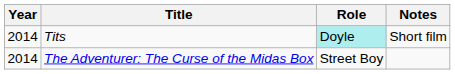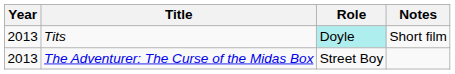Tits | Year: 2014 -> 2013
The Adventurer: The Curse of the Midas Box | Year: 2014 -> 2013
